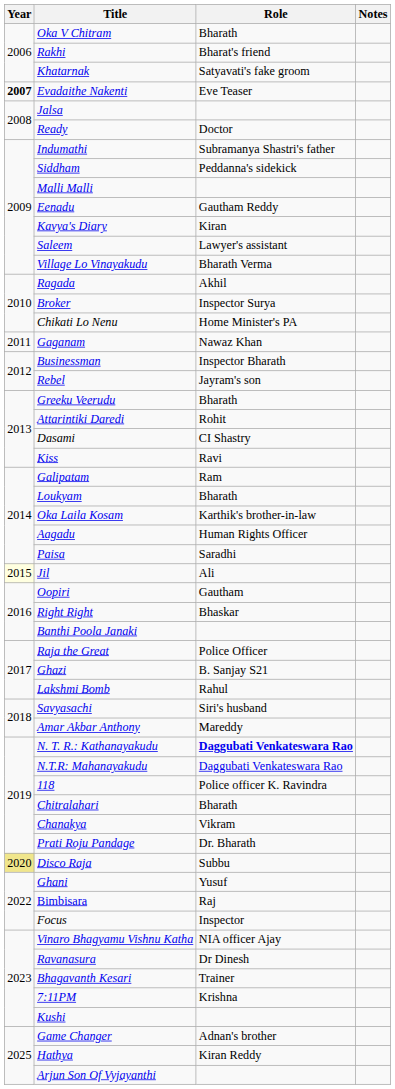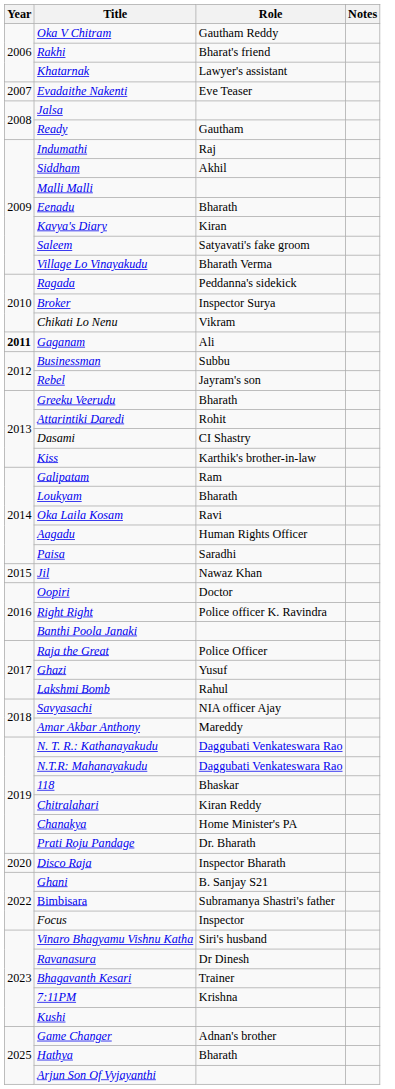Oka V Chitram | Role: Bharath -> Gautham Reddy
Khatarnak | Role: Satyavati's fake groom -> Lawyer's assistant
Evadaithe Nakenti | Year: bold -> normal
Ready | Role: Doctor -> Gautham
Indumathi | Role: Subramanya Shastri's father -> Raj
Siddham | Role: Peddanna's sidekick -> Akhil
Eenadu | Role: Gautham Reddy -> Bharath
Saleem | Role: Lawyer's assistant -> Satyavati's fake groom
Ragada | Role: Akhil -> Peddanna's sidekick
Chikati Lo Nenu | Role: Home Minister's PA -> Vikram
Gaganam | Year: normal -> bold
Gaganam | Role: Nawaz Khan -> Ali
Businessman | Role: Inspector Bharath -> Subbu
Kiss | Role: Ravi -> Karthik's brother-in-law
Oka Laila Kosam | Role: Karthik's brother-in-law -> Ravi
Jil | Year: lightyellow background -> no background
Jil | Role: Ali -> Nawaz Khan
Oopiri | Role: Gautham -> Doctor
Right Right | Role: Bhaskar -> Police officer K. Ravindra
Ghazi | Role: B. Sanjay S21 -> Yusuf
Savyasachi | Role: Siri's husband -> NIA officer Ajay
N. T. R.: Kathanayakudu | Role: bold -> normal
118 | Role: Police officer K. Ravindra -> Bhaskar
Chitralahari | Role: Bharath -> Kiran Reddy
Chanakya | Role: Vikram -> Home Minister's PA
Disco Raja | Year: khaki background -> no background
Disco Raja | Role: Subbu -> Inspector Bharath
Ghani | Role: Yusuf -> B. Sanjay S21
Bimbisara | Role: Raj -> Subramanya Shastri's father
Vinaro Bhagyamu Vishnu Katha | Role: NIA officer Ajay -> Siri's husband
Hathya | Role: Kiran Reddy -> Bharath
